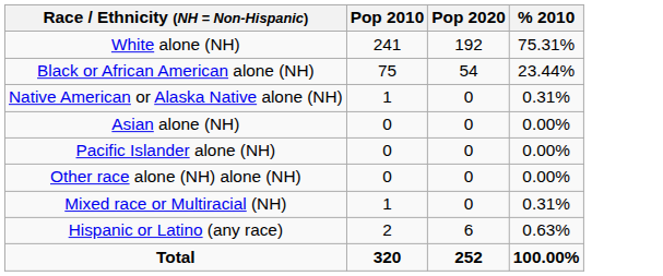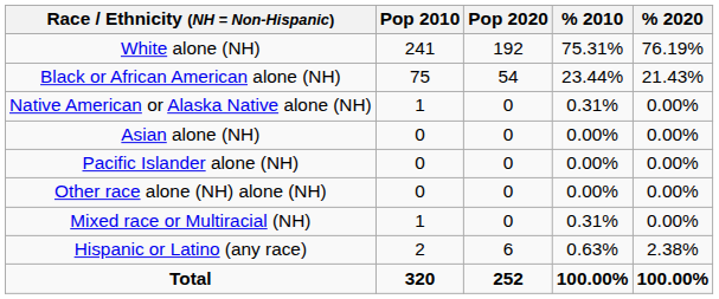+ column: % 2020 | 76.19% | 21.43% | 0.00% | 0.00% | 0.00% | 0.00% | 0.00% | 2.38% | 100.00%
